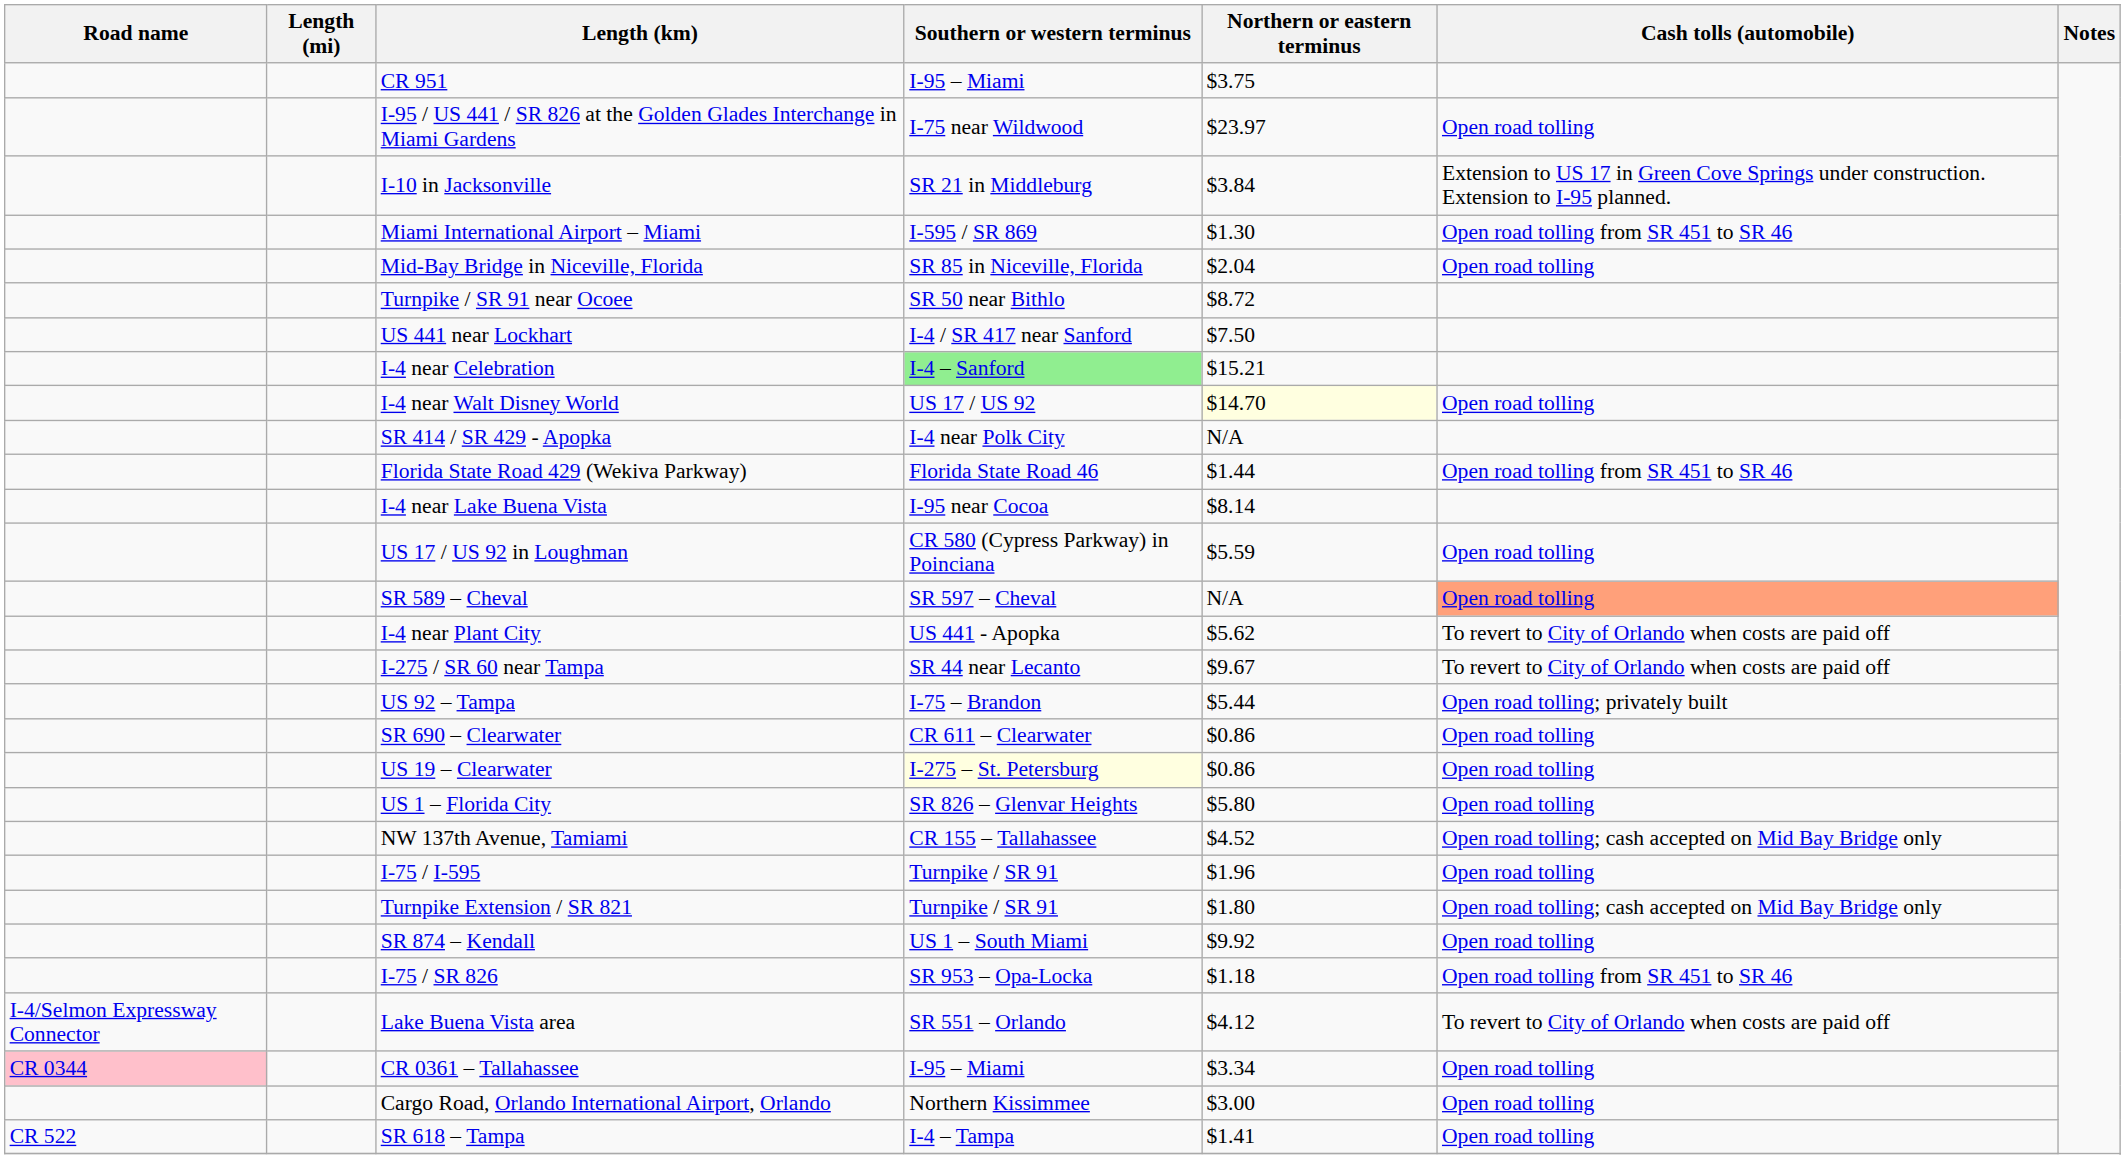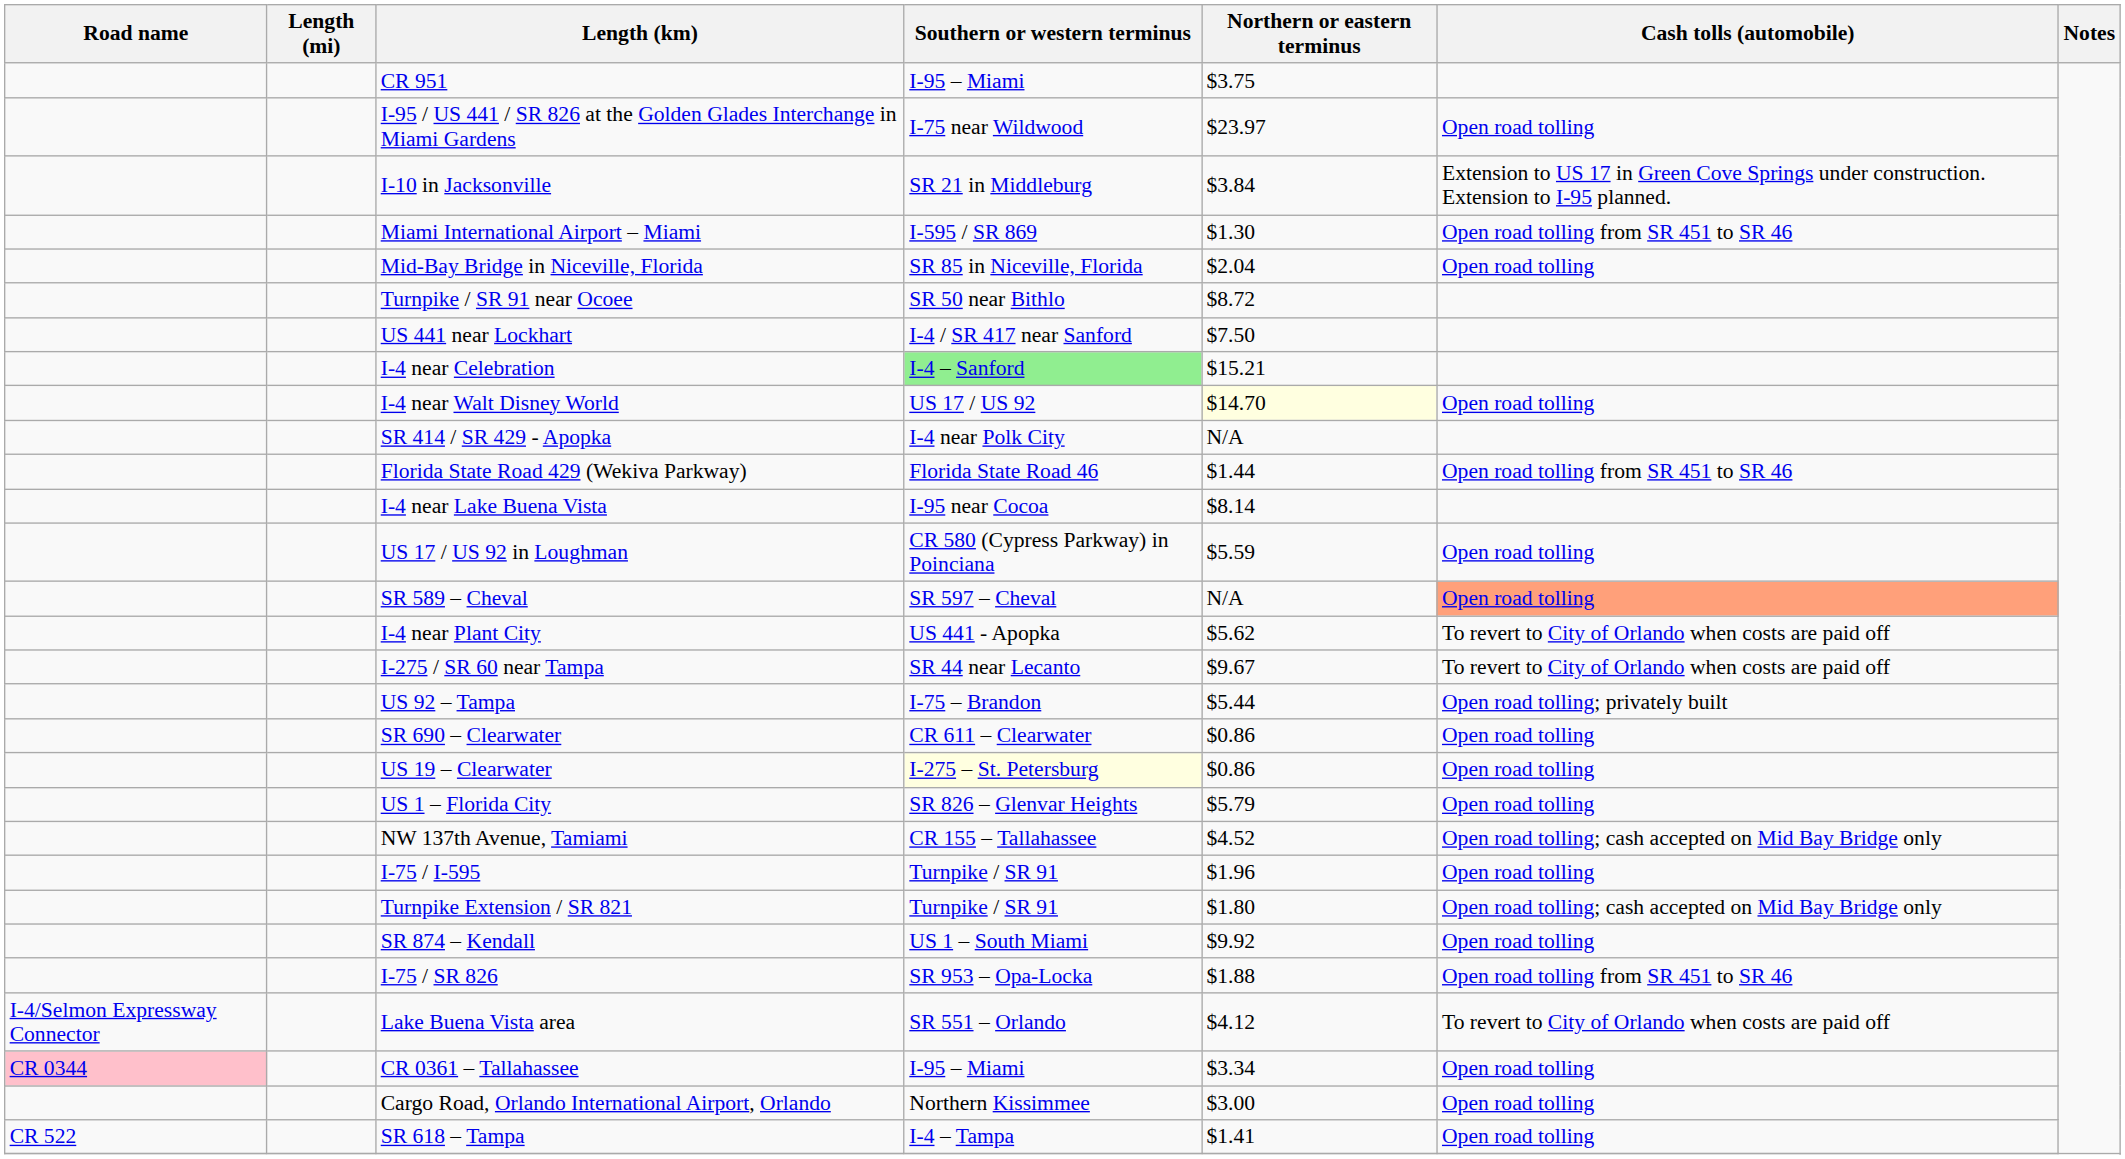US 1 – Florida City | Northern or eastern terminus: $5.80 -> $5.79
I-75 / SR 826 | Northern or eastern terminus: $1.18 -> $1.88
